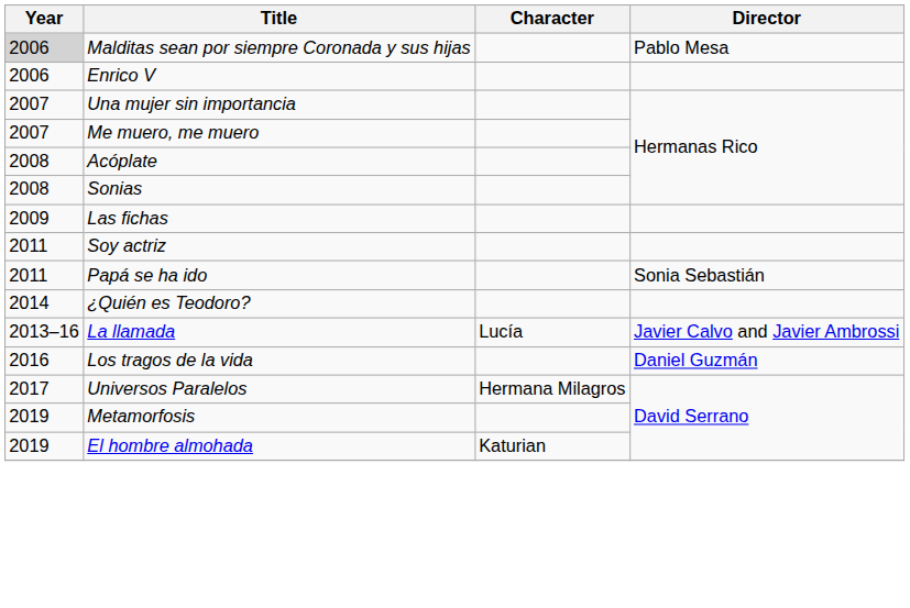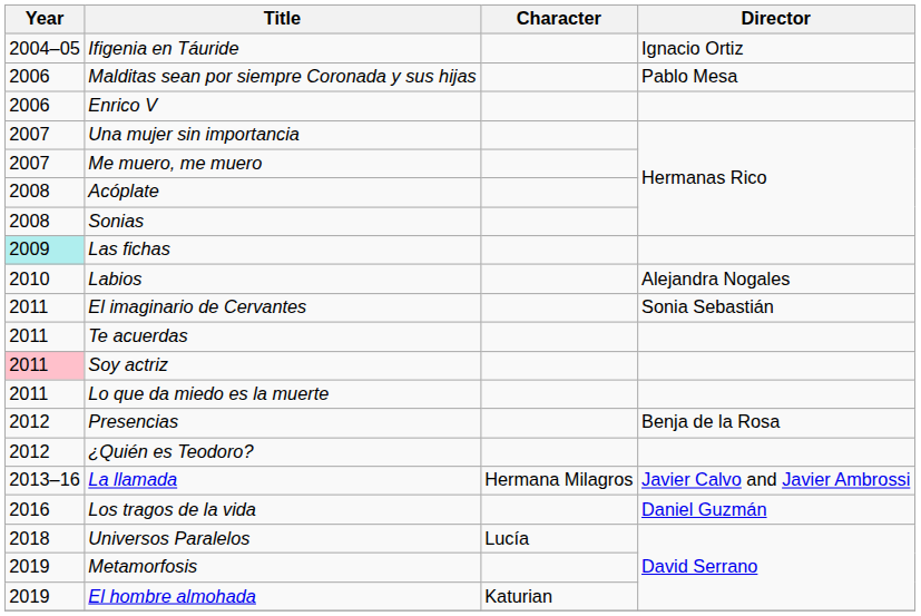+ row: 2004–05 | Ifigenia en Táuride | Ignacio Ortiz
Malditas sean por siempre Coronada y sus hijas | Year: lightgrey background -> no background
Las fichas | Year: no background -> paleturquoise background
+ row: 2010 | Labios | Alejandra Nogales
+ row: 2011 | El imaginario de Cervantes | Sonia Sebastián
+ row: 2011 | Te acuerdas
Soy actriz | Year: no background -> pink background
+ row: 2011 | Lo que da miedo es la muerte
- row: 2011 | Papá se ha ido | Sonia Sebastián
+ row: 2012 | Presencias | Benja de la Rosa
¿Quién es Teodoro? | Year: 2014 -> 2012
La llamada | Character: Lucía -> Hermana Milagros
Universos Paralelos | Year: 2017 -> 2018
Universos Paralelos | Character: Hermana Milagros -> Lucía
